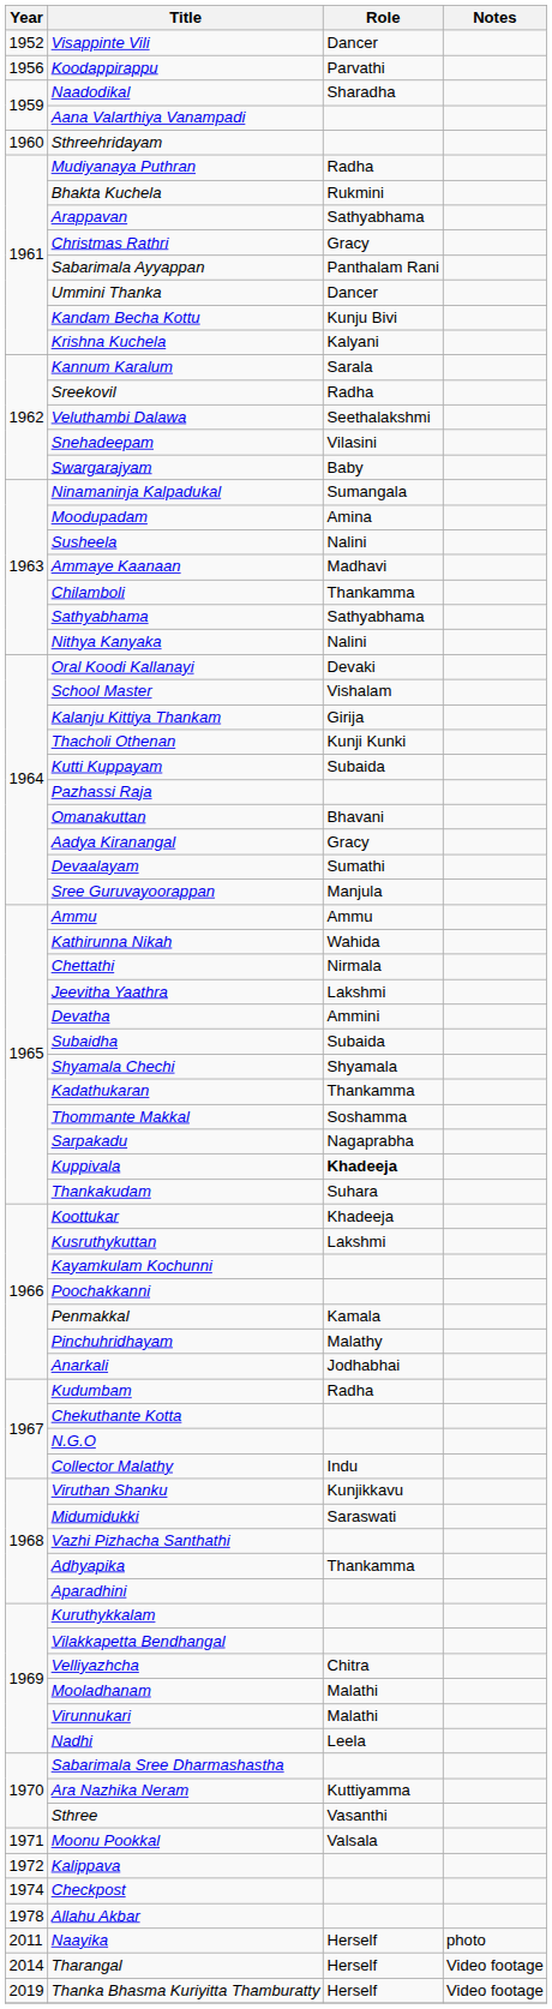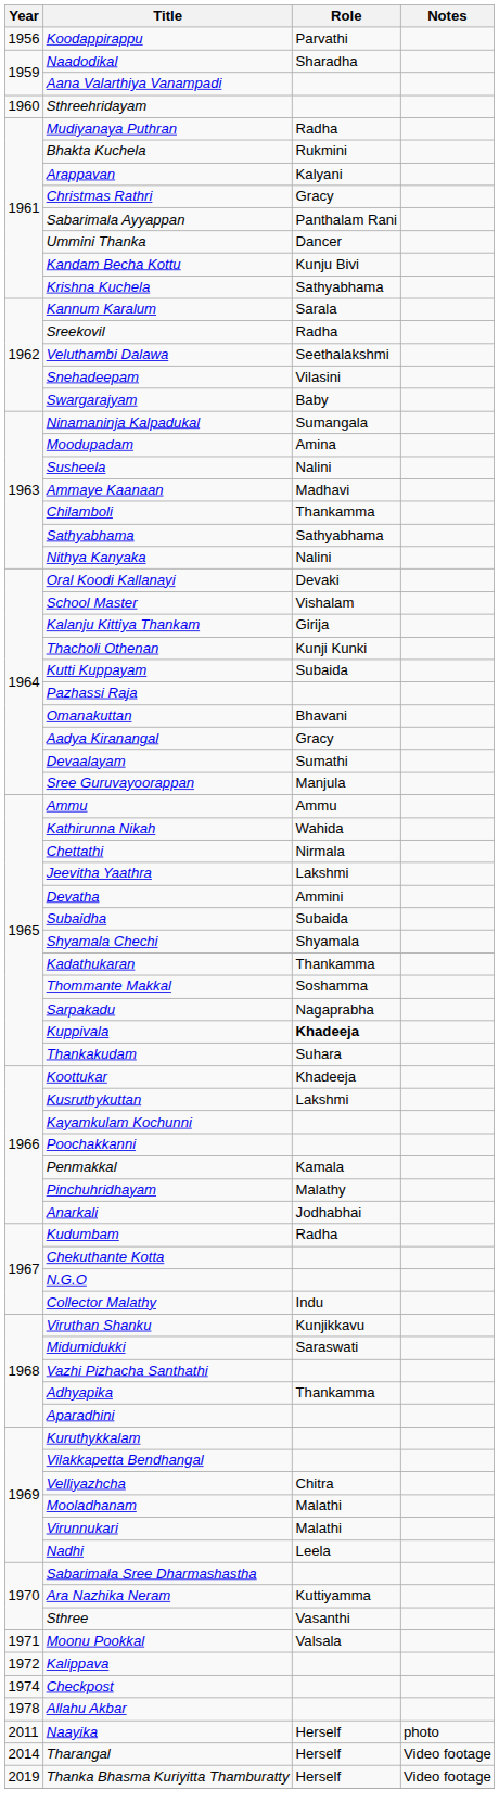- row: 1952 | Visappinte Vili | Dancer
Arappavan | Role: Sathyabhama -> Kalyani
Krishna Kuchela | Role: Kalyani -> Sathyabhama
